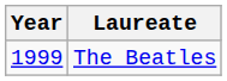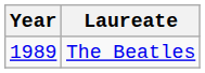The Beatles | Year: 1999 -> 1989
